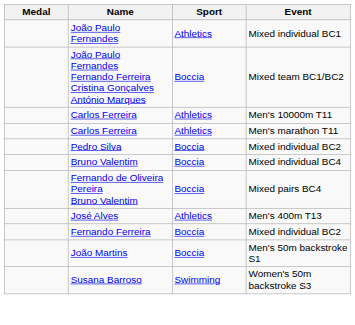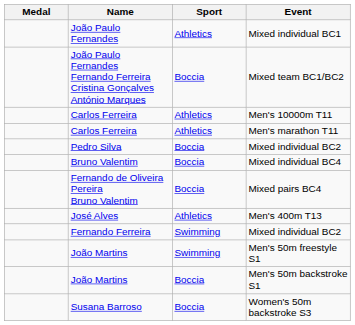Fernando Ferreira / Mixed individual BC2 | Sport: Boccia -> Swimming
+ row: João Martins | Swimming | Men's 50m freestyle S1
Women's 50m backstroke S3 | Sport: Swimming -> Boccia
